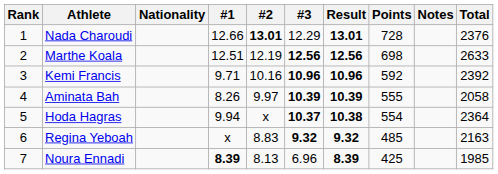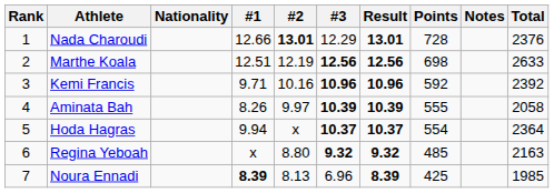Hoda Hagras | Result: 10.38 -> 10.37
Regina Yeboah | #2: 8.83 -> 8.80
